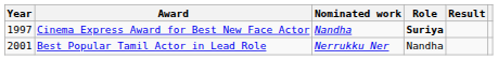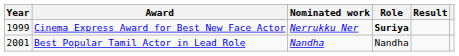Cinema Express Award for Best New Face Actor | Year: 1997 -> 1999
Cinema Express Award for Best New Face Actor | Nominated work: Nandha -> Nerrukku Ner
Best Popular Tamil Actor in Lead Role | Nominated work: Nerrukku Ner -> Nandha
